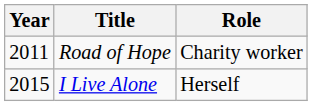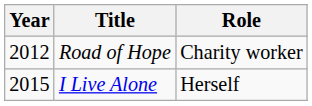Road of Hope | Year: 2011 -> 2012
